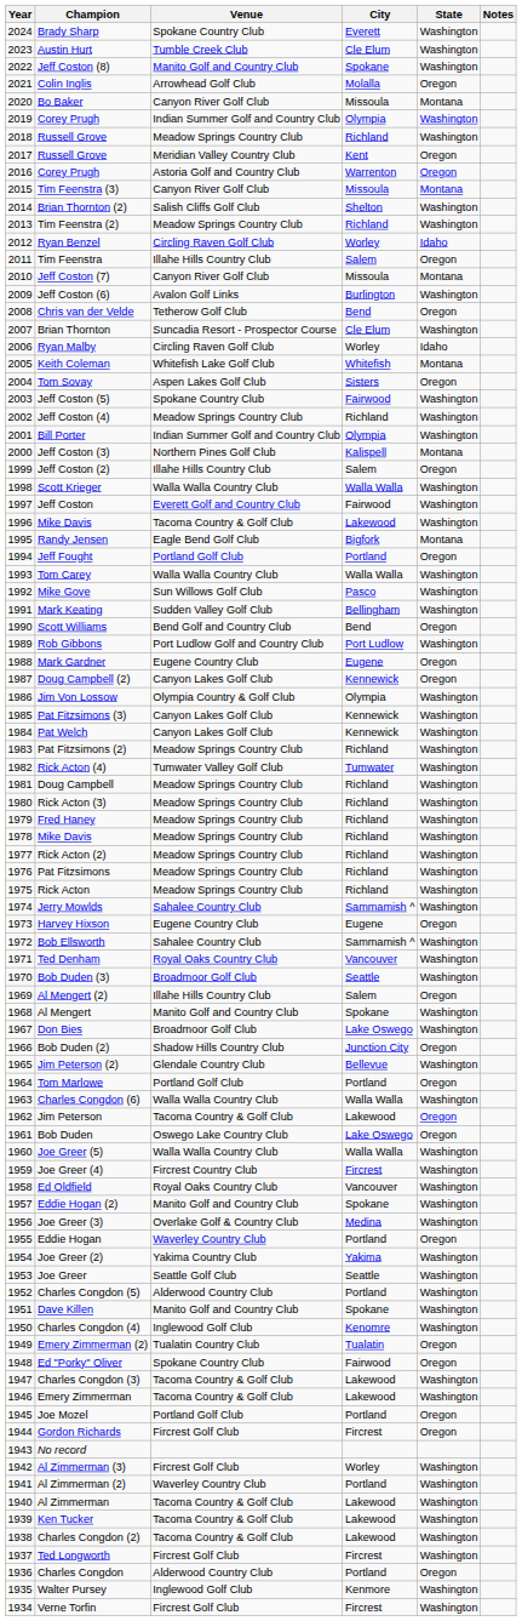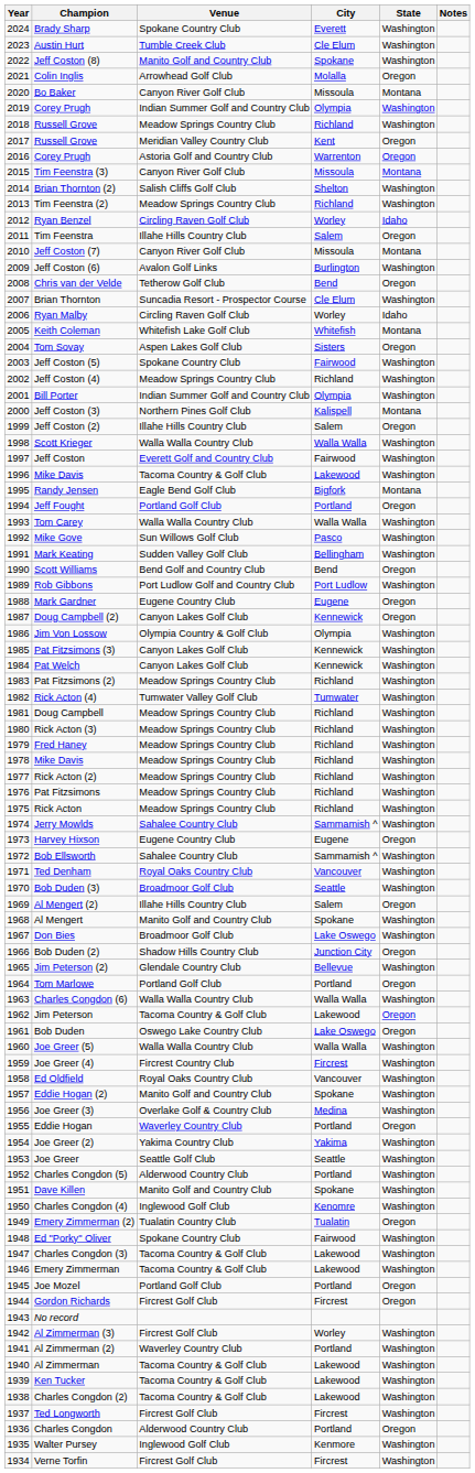Ed "Porky" Oliver | State: Oregon -> Washington
